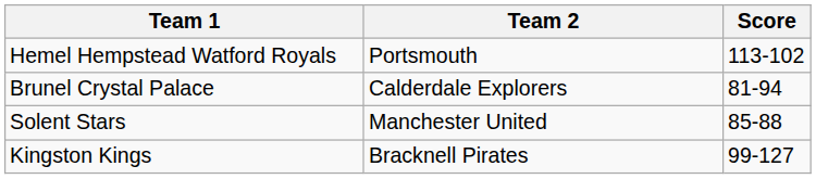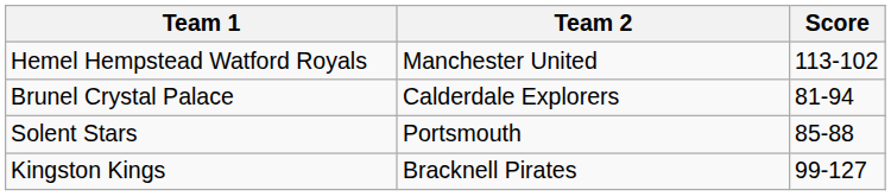Hemel Hempstead Watford Royals | Team 2: Portsmouth -> Manchester United
Solent Stars | Team 2: Manchester United -> Portsmouth
